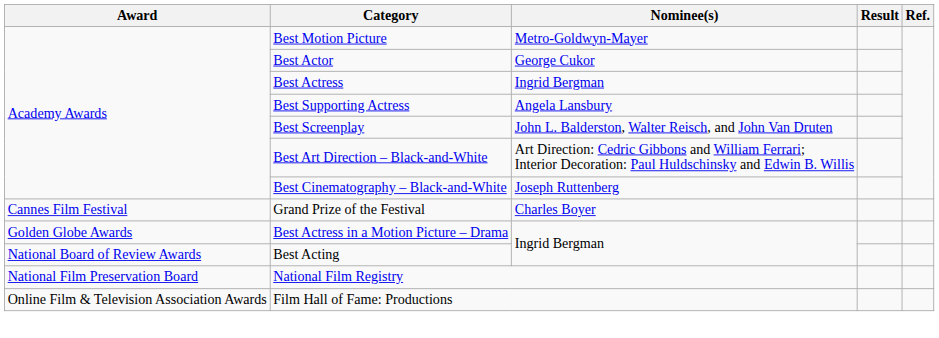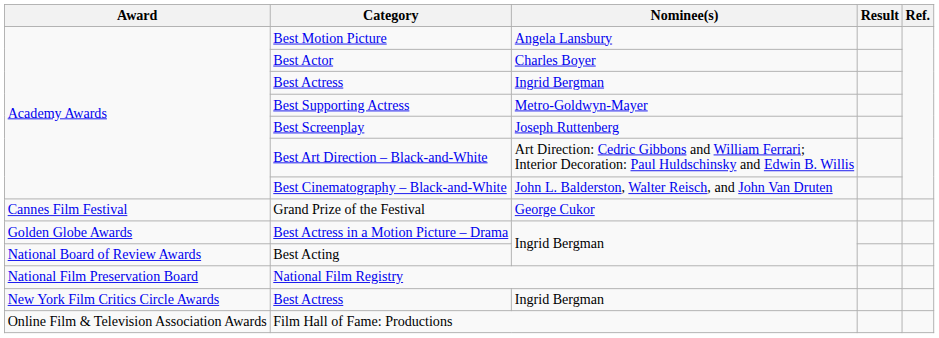Best Motion Picture | Nominee(s): Metro-Goldwyn-Mayer -> Angela Lansbury
Best Actor | Nominee(s): George Cukor -> Charles Boyer
Best Supporting Actress | Nominee(s): Angela Lansbury -> Metro-Goldwyn-Mayer
Best Screenplay | Nominee(s): John L. Balderston, Walter Reisch, and John Van Druten -> Joseph Ruttenberg
Best Cinematography – Black-and-White | Nominee(s): Joseph Ruttenberg -> John L. Balderston, Walter Reisch, and John Van Druten
Grand Prize of the Festival | Nominee(s): Charles Boyer -> George Cukor
+ row: New York Film Critics Circle Awards | Best Actress | Ingrid Bergman
